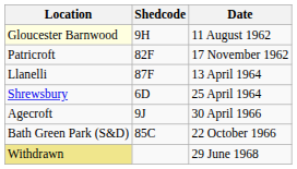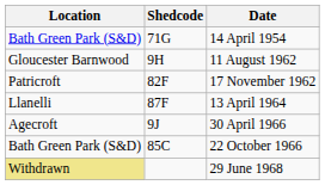+ row: Bath Green Park (S&D) | 71G | 14 April 1954
11 August 1962 | Location: lightyellow background -> no background
- row: Shrewsbury | 6D | 25 April 1964
